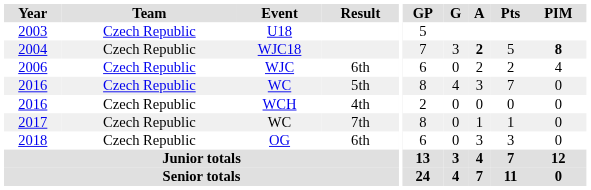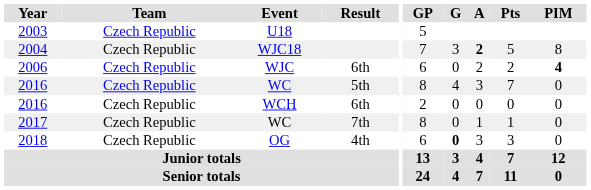2004 | PIM: bold -> normal
2006 | PIM: normal -> bold
2016 / WCH | Result: 4th -> 6th
2018 | Result: 6th -> 4th
2018 | G: normal -> bold
